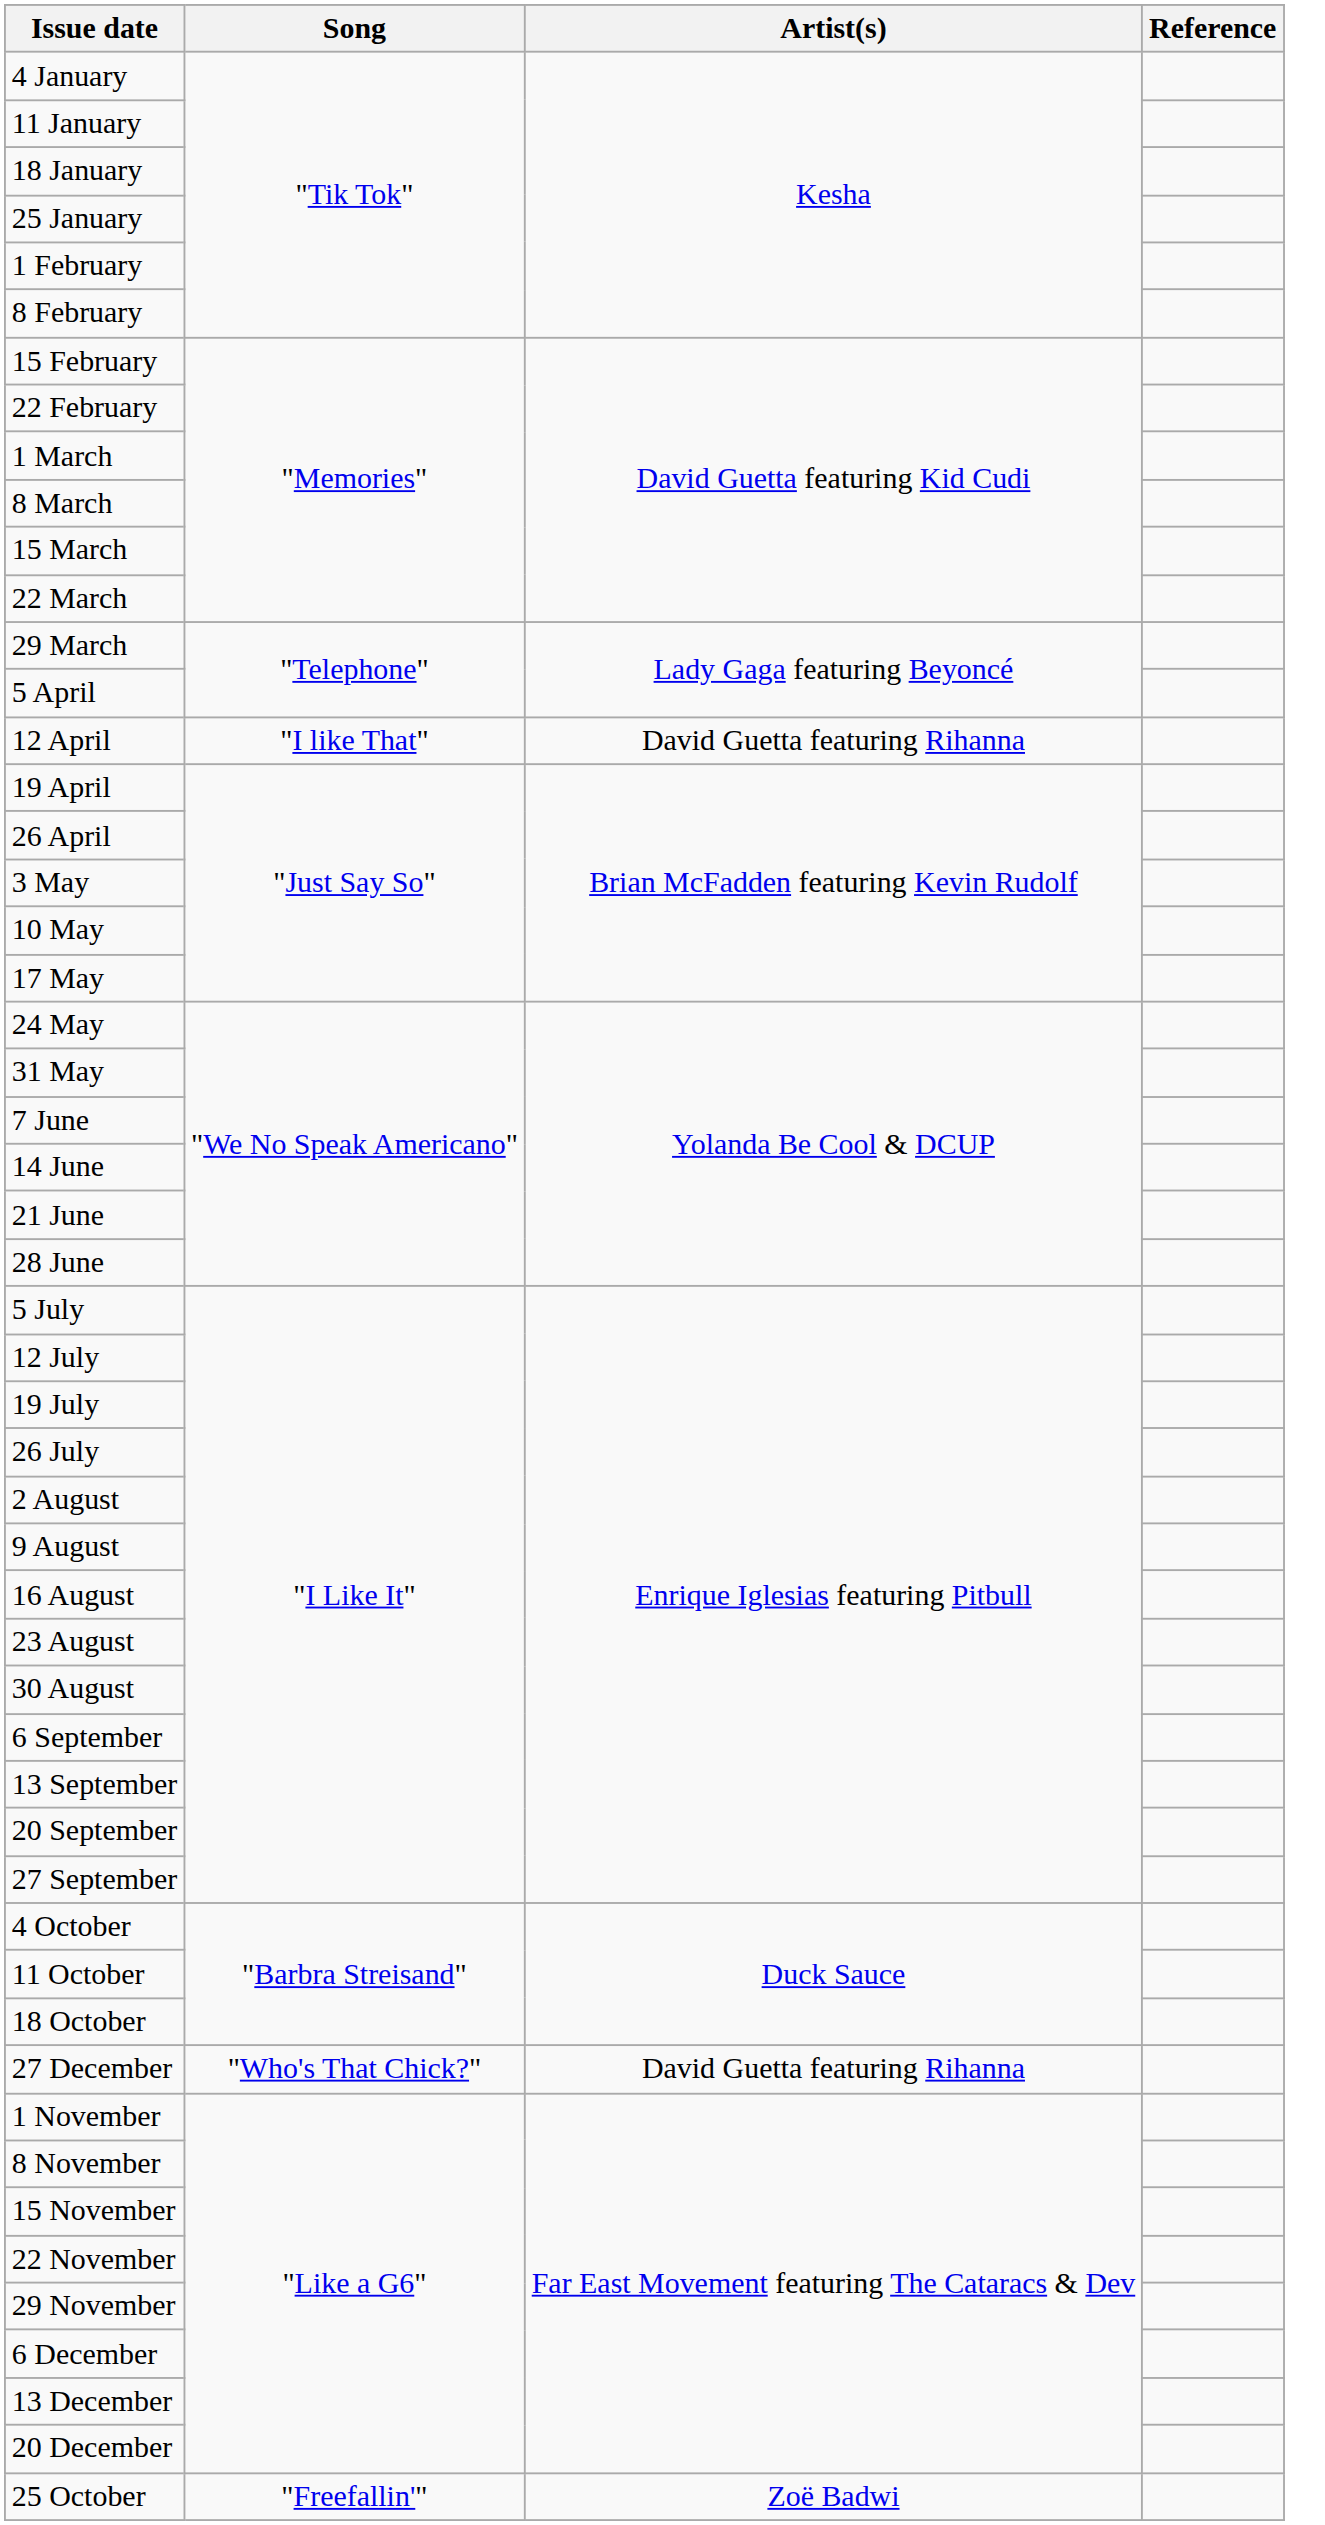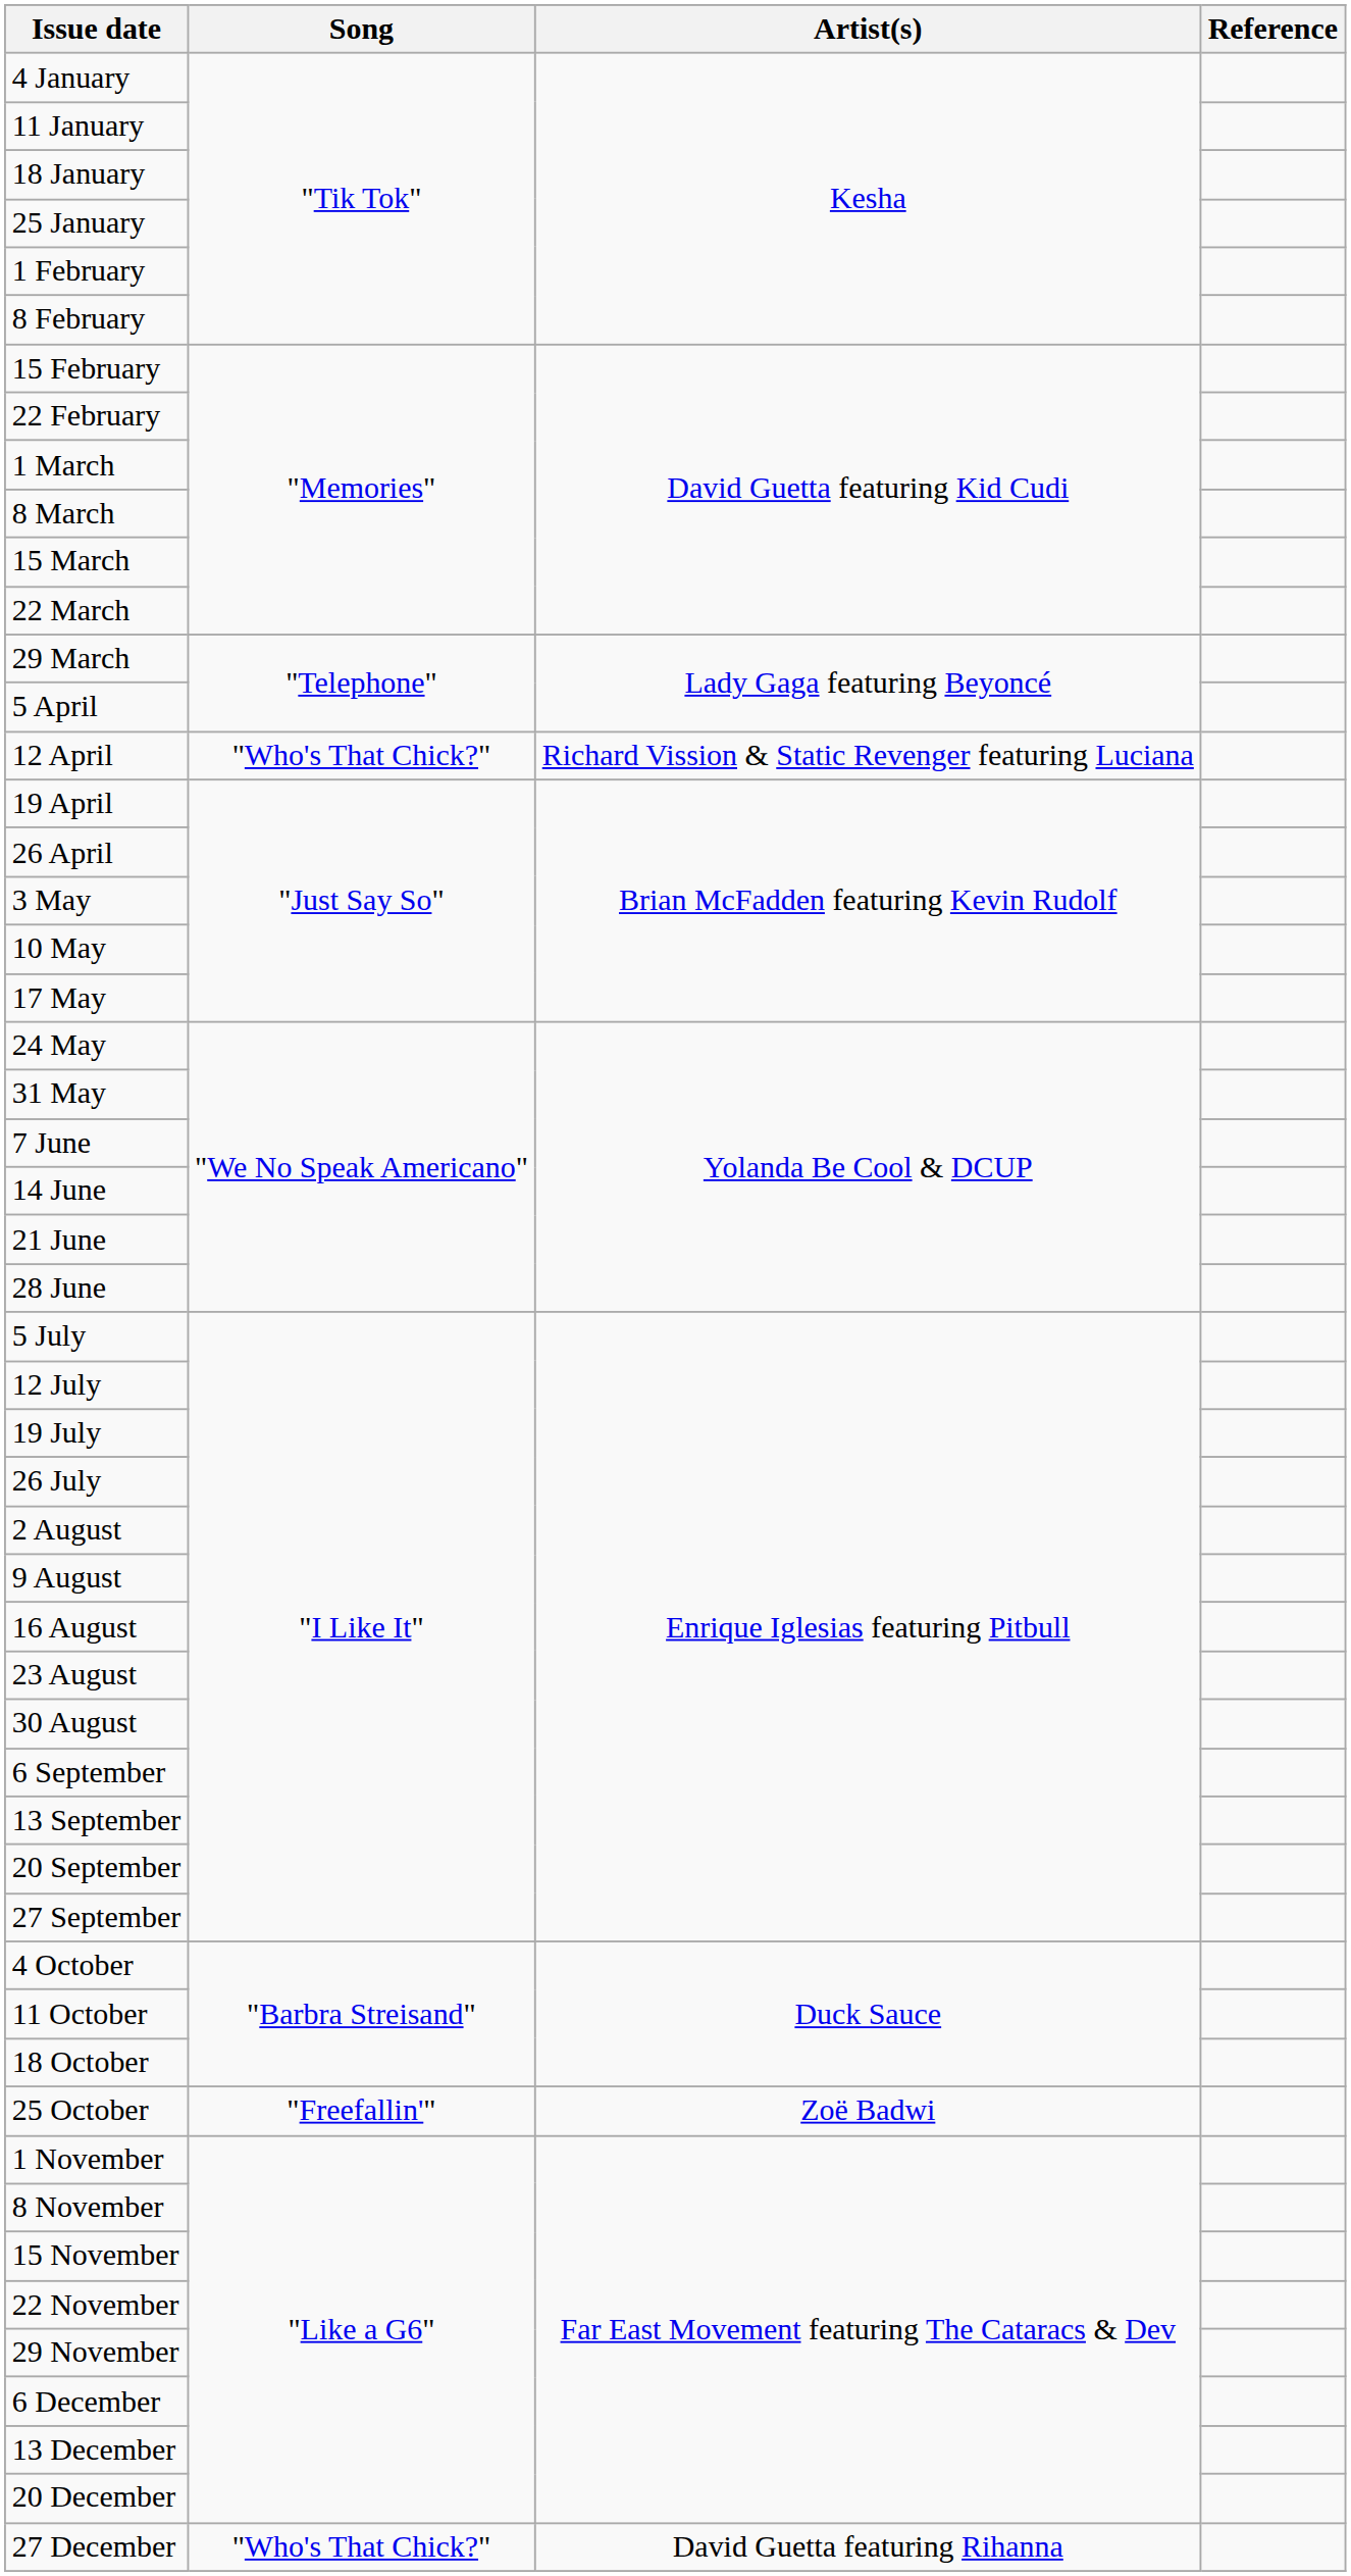12 April | Song: "I like That" -> "Who's That Chick?"
12 April | Artist(s): David Guetta featuring Rihanna -> Richard Vission & Static Revenger featuring Luciana
rows swapped: 25 October <-> 27 December
